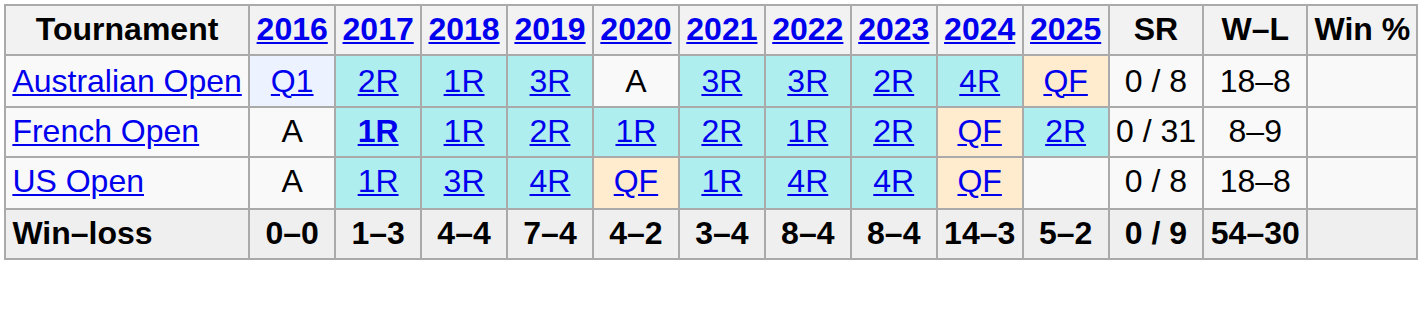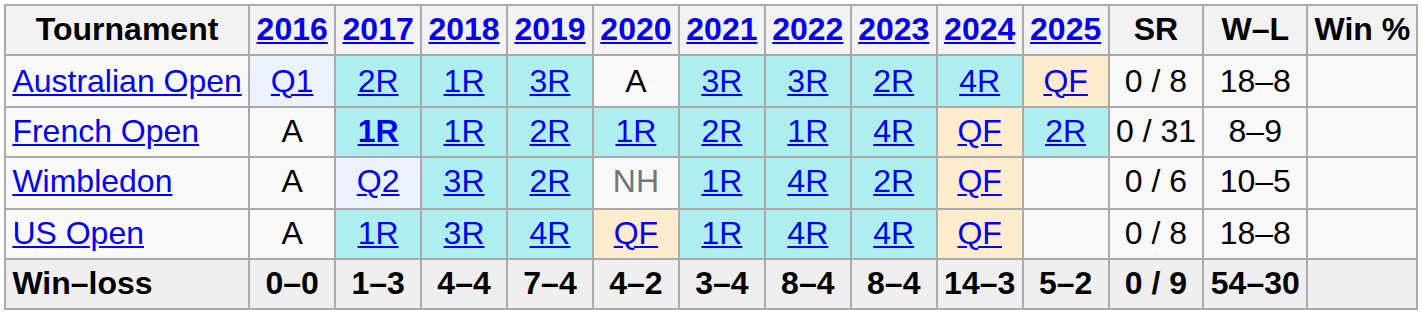French Open | 2023: 2R -> 4R
+ row: Wimbledon | A | Q2 | 3R | 2R | NH | 1R | 4R | 2R | QF | 0 / 6 | 10–5
